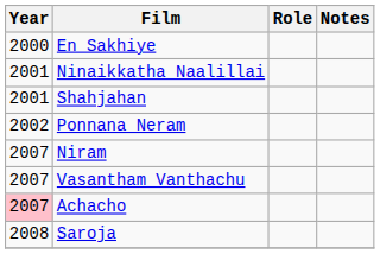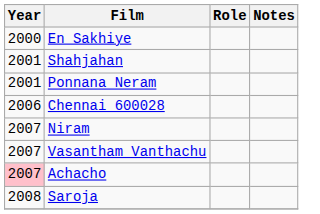- row: 2001 | Ninaikkatha Naalillai
Ponnana Neram | Year: 2002 -> 2001
+ row: 2006 | Chennai 600028
